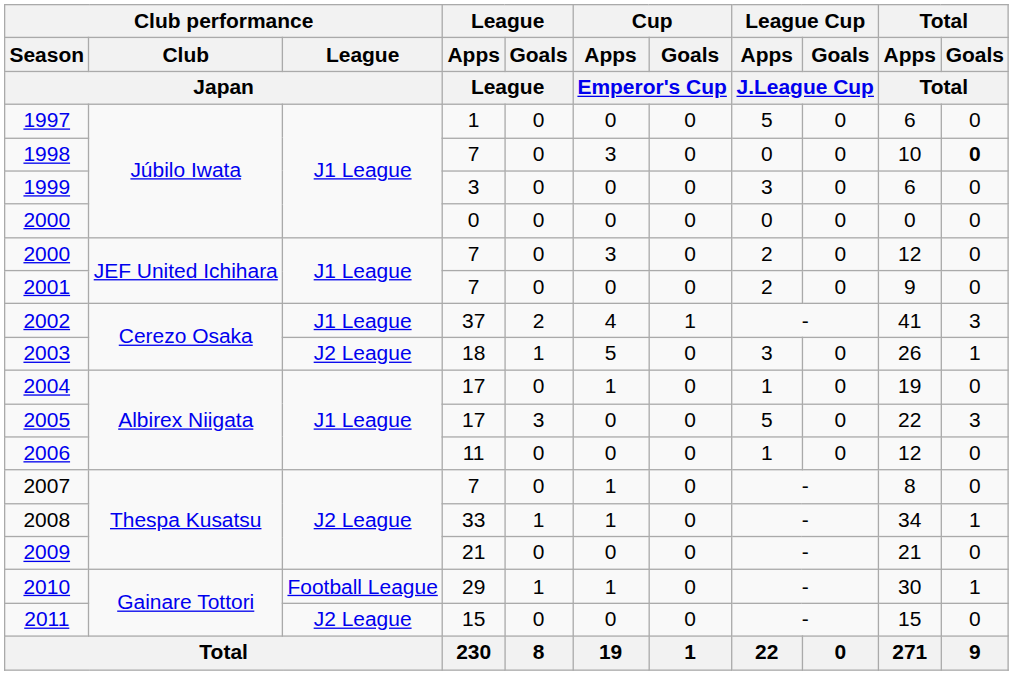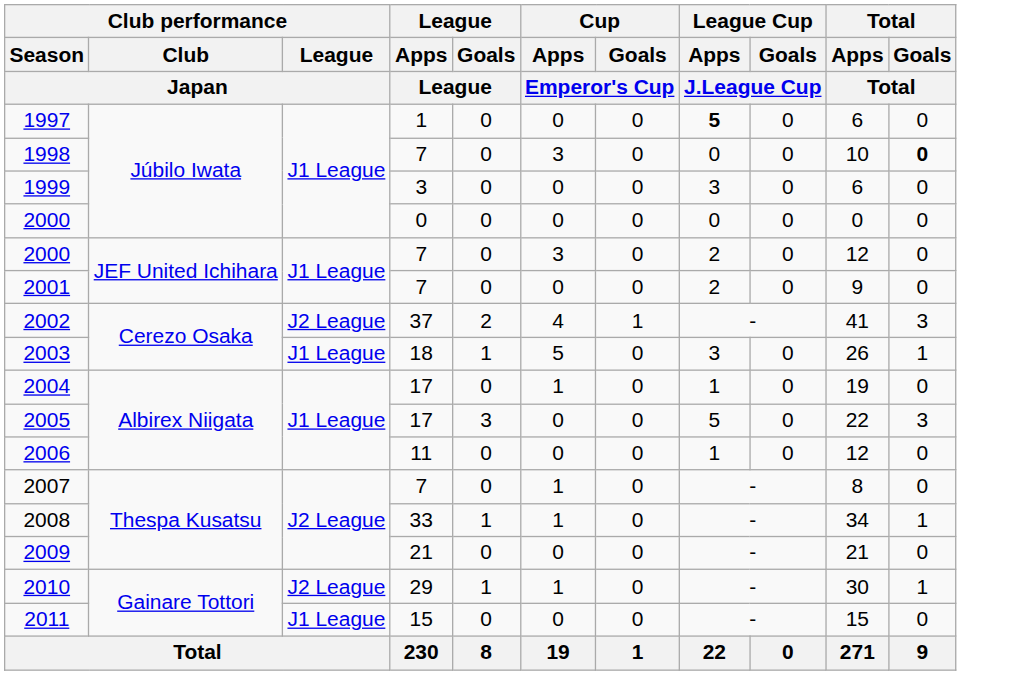1997 | League Cup / Apps / J.League Cup: normal -> bold
2002 | Club performance / League / Japan: J1 League -> J2 League
2003 | Club performance / League / Japan: J2 League -> J1 League
2010 | Club performance / League / Japan: Football League -> J2 League
2011 | Club performance / League / Japan: J2 League -> J1 League
